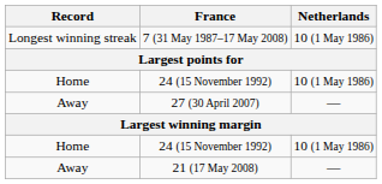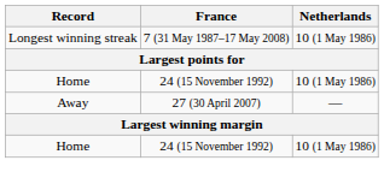- row: Away | 21 (17 May 2008) | —
